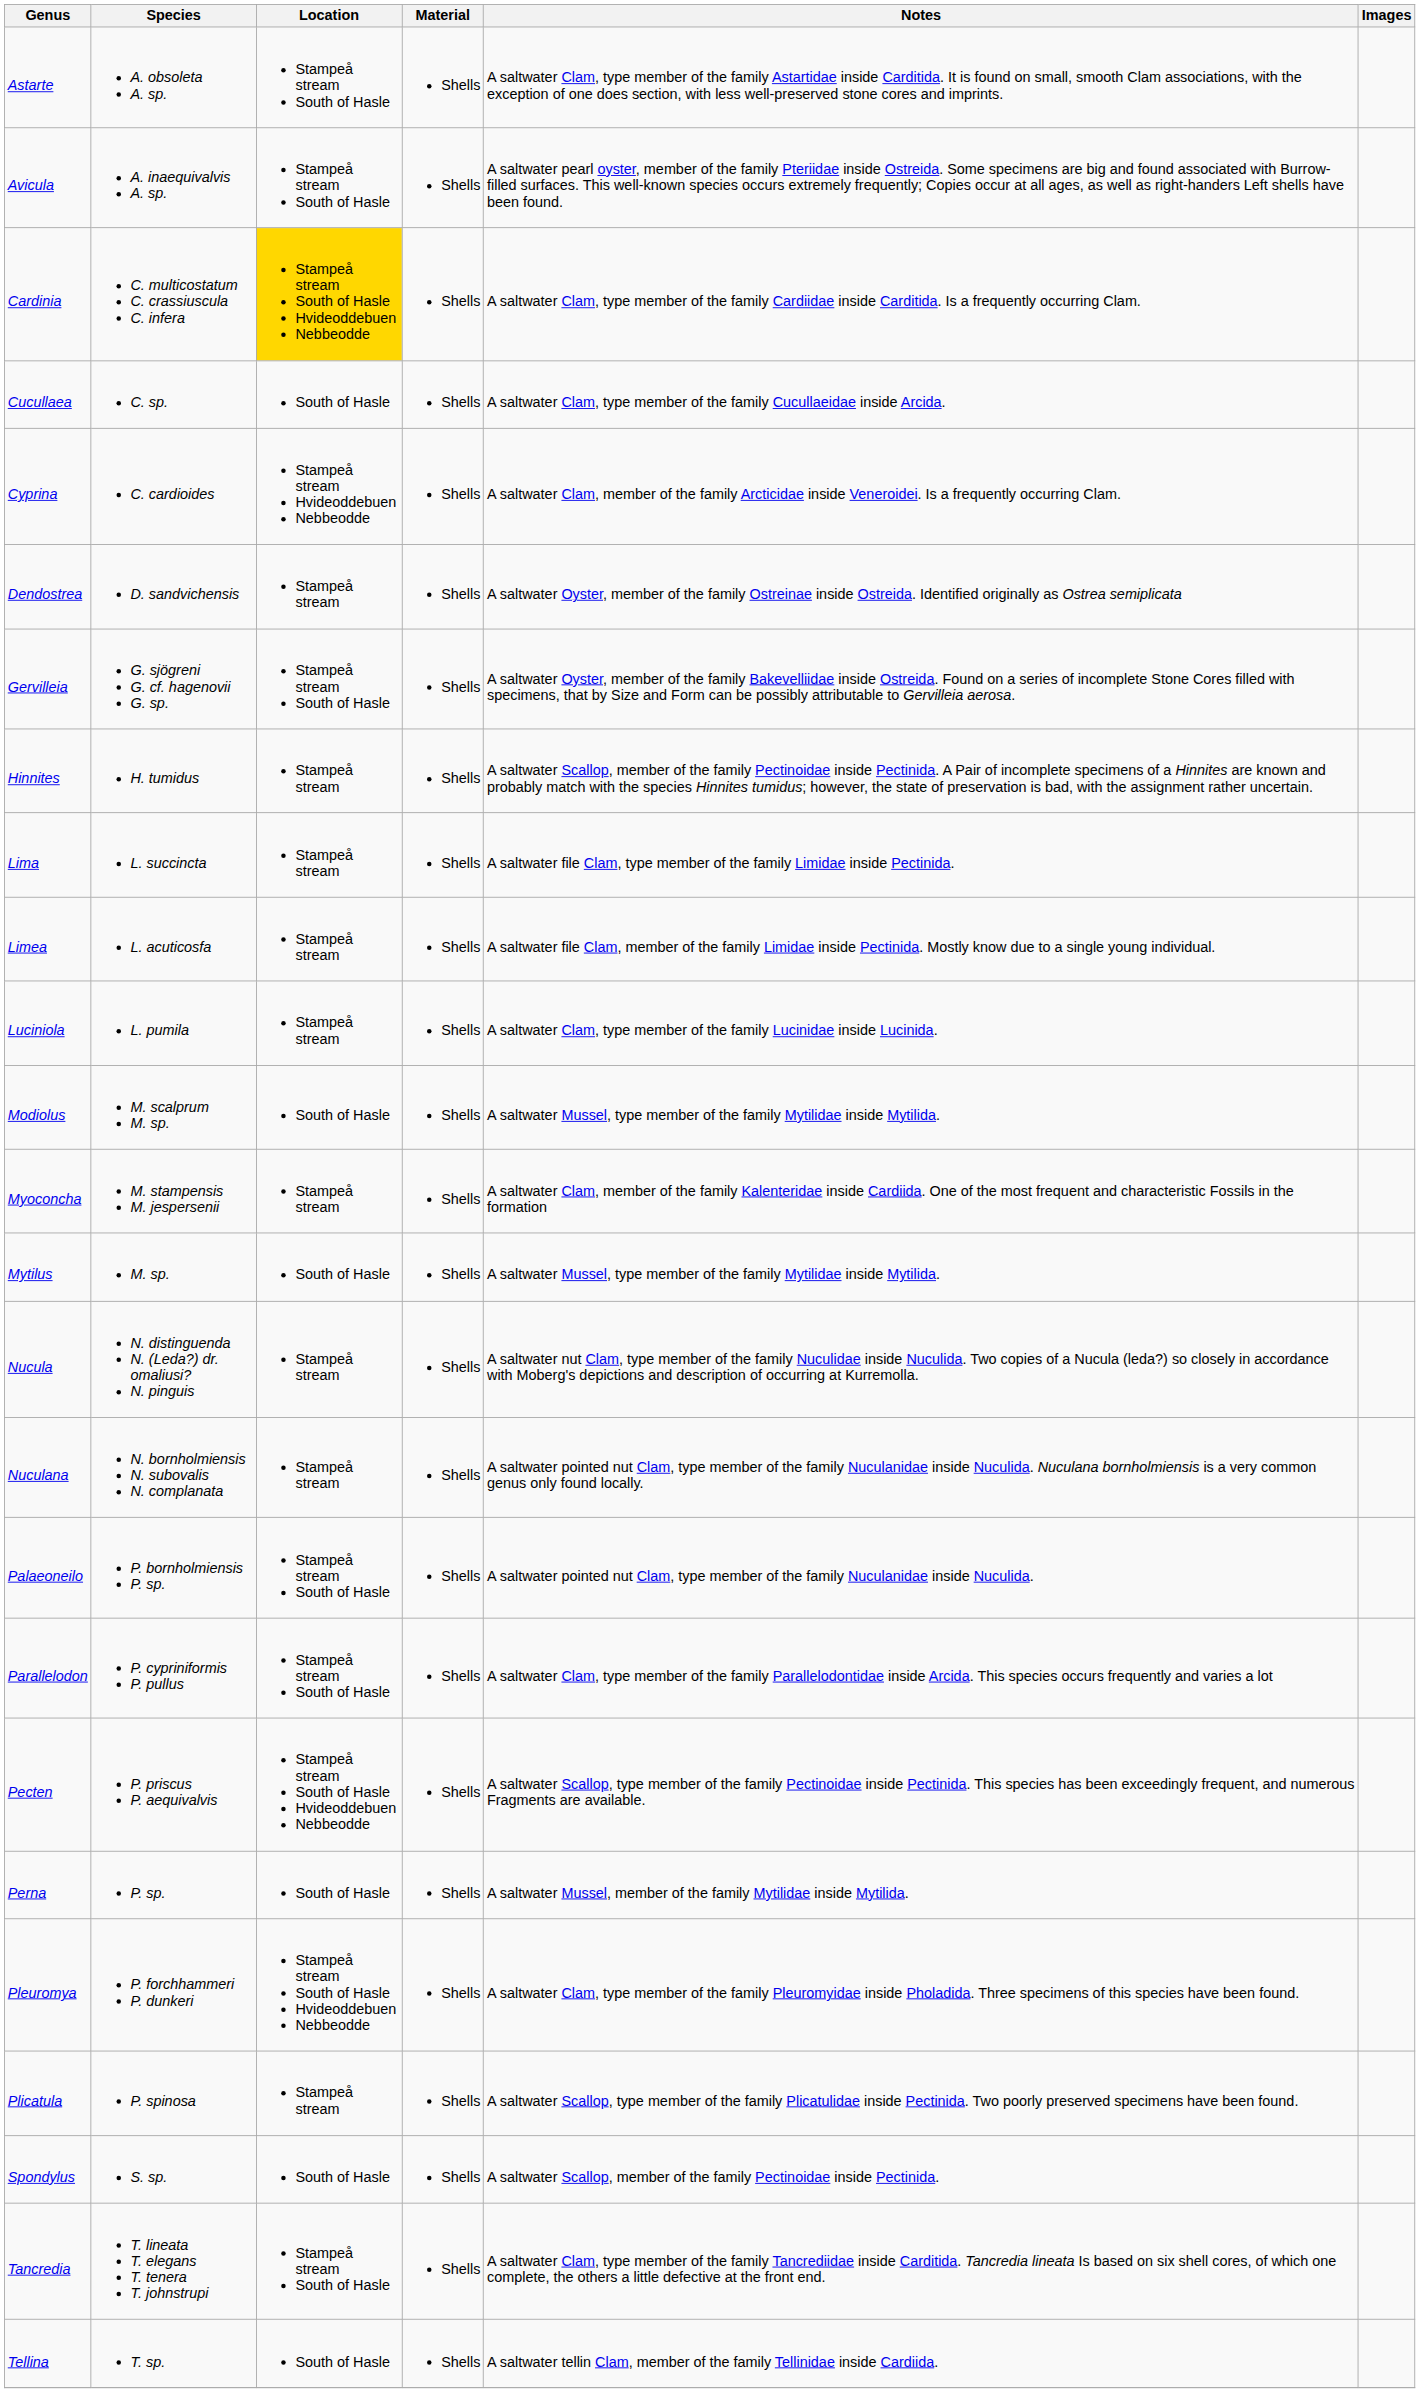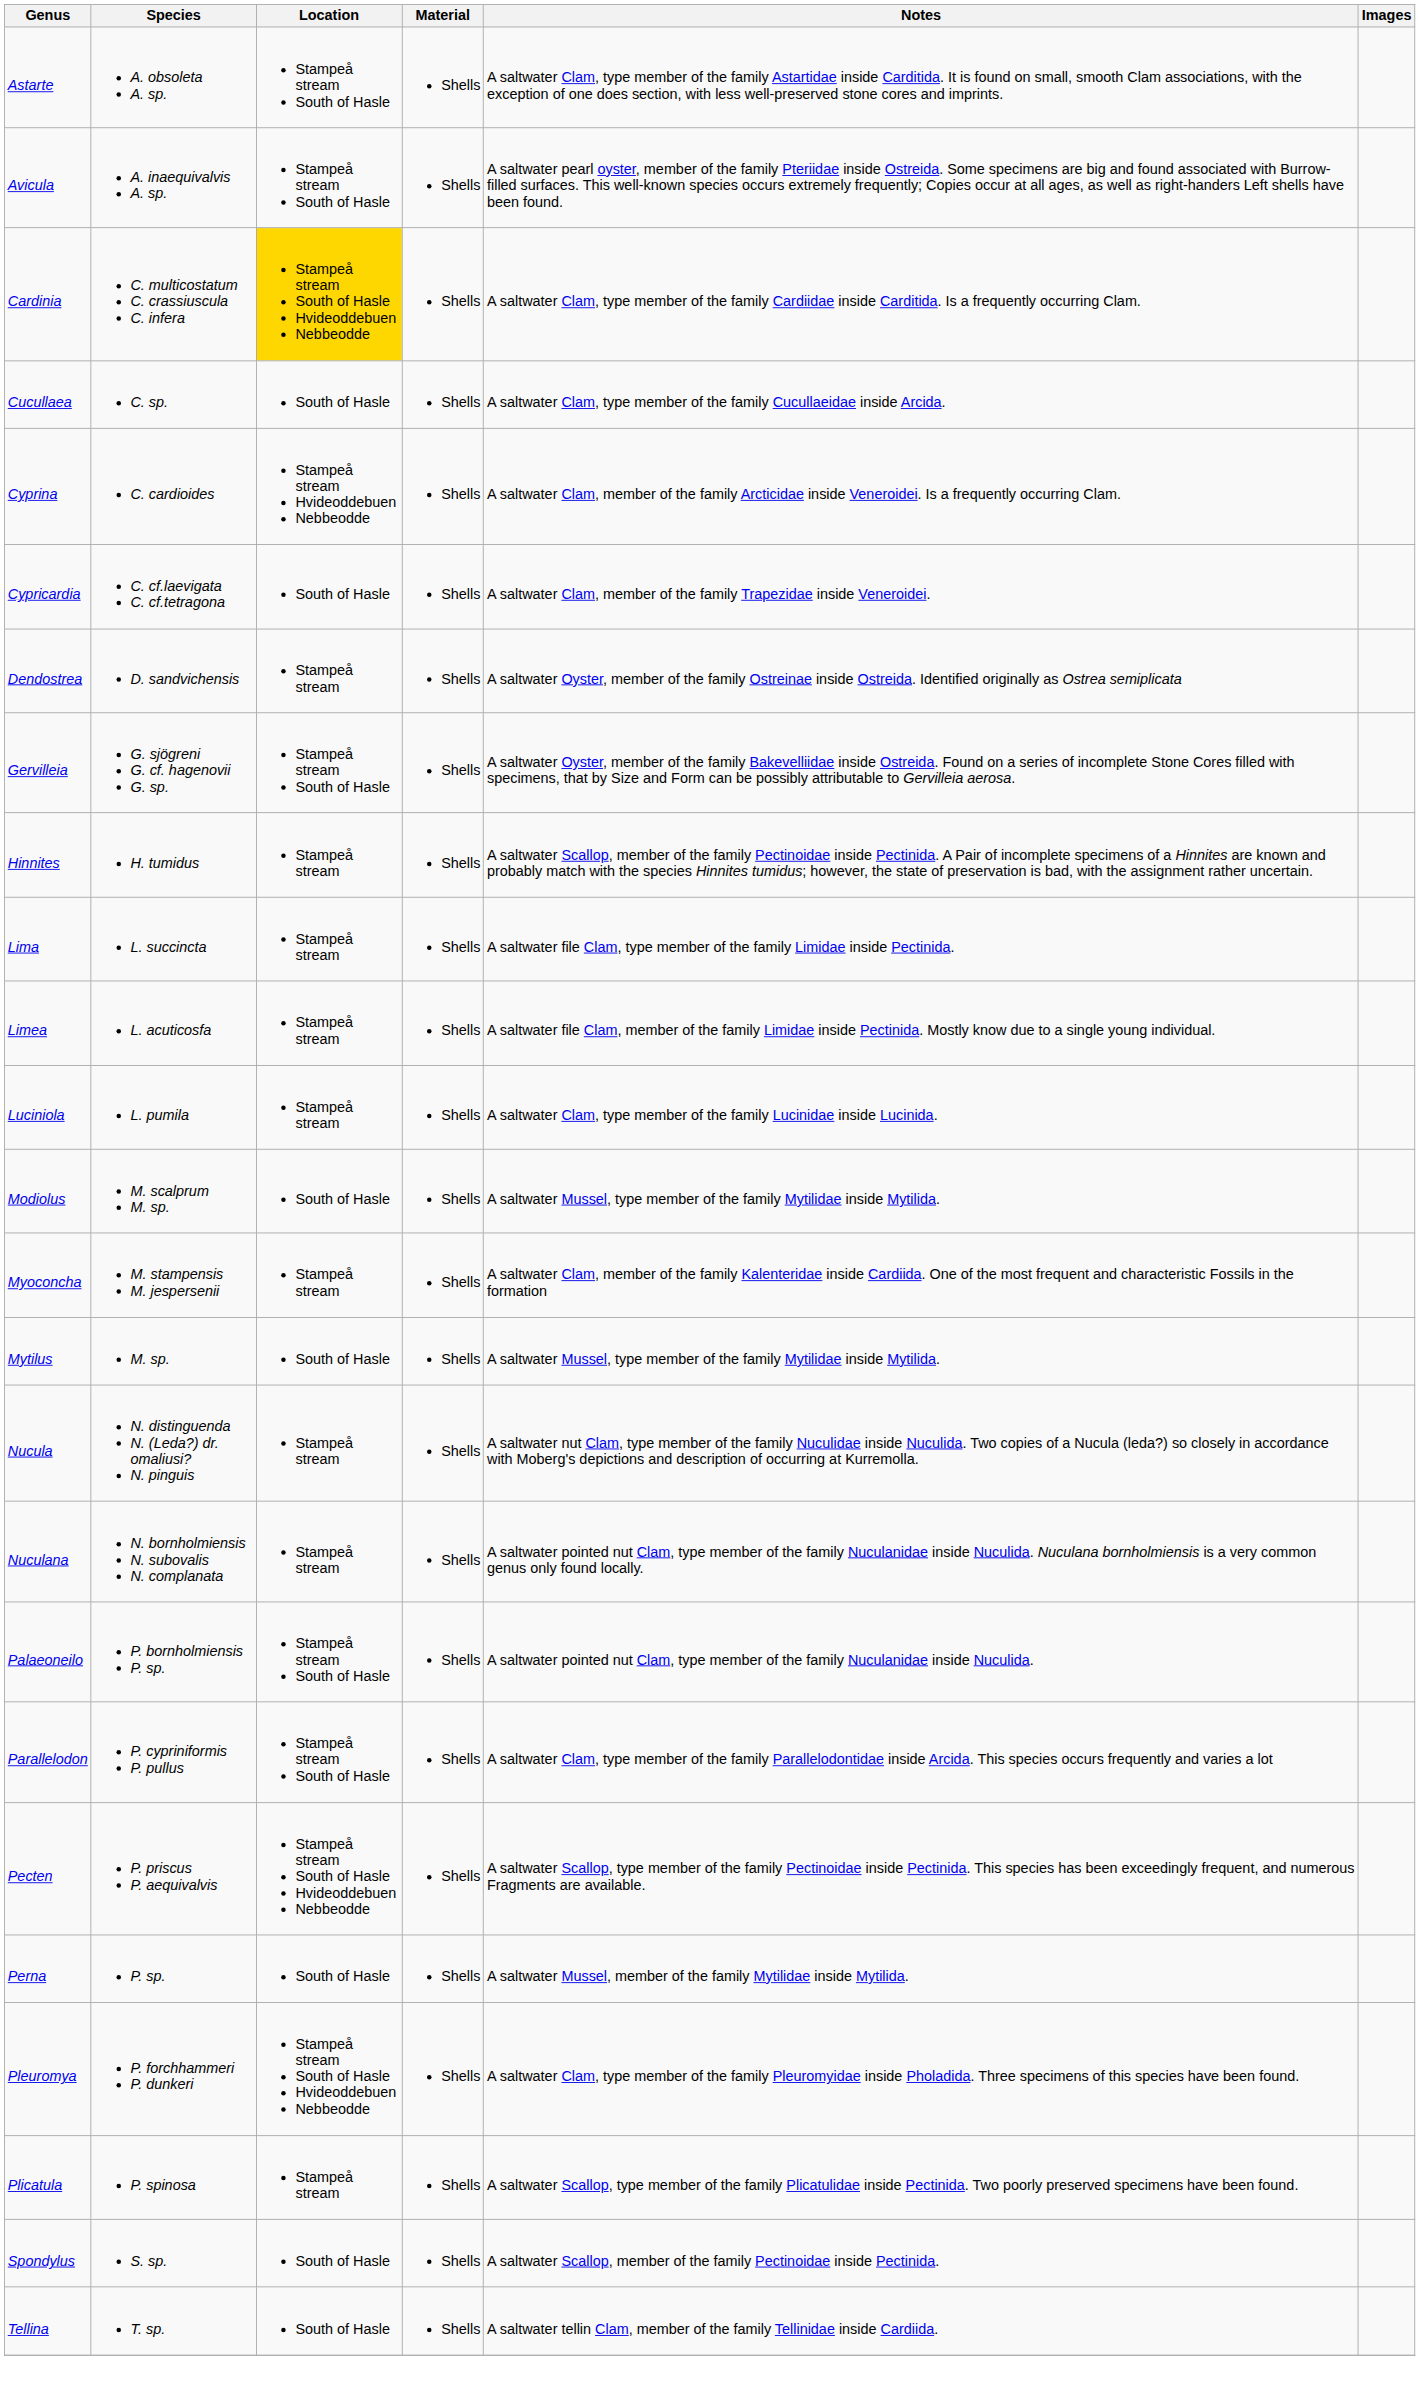+ row: Cypricardia | C. cf.laevigata C. cf.tetragona | South of Hasle | Shells | A saltwater Clam, member of the family Trapezidae inside Veneroidei.
- row: Tancredia | T. lineata T. elegans T. tenera T. johnstrupi | Stampeå stream South of Hasle | Shells | A saltwater Clam, type member of the family Tancrediidae inside Carditida. Tancredia lineata Is based on six shell cores, of which one complete, the others a little defective at the front end.
